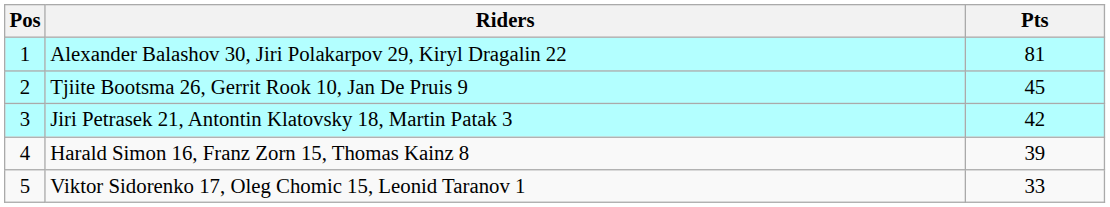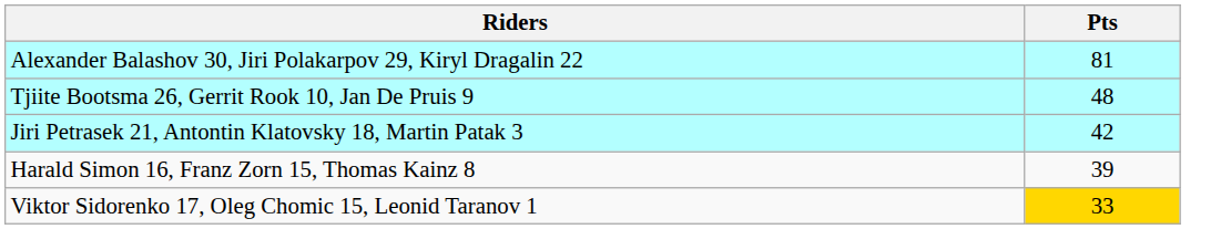- column: Pos | 1 | 2 | 3 | 4 | 5
Tjiite Bootsma 26, Gerrit Rook 10, Jan De Pruis 9 | Pts: 45 -> 48
Viktor Sidorenko 17, Oleg Chomic 15, Leonid Taranov 1 | Pts: no background -> gold background
